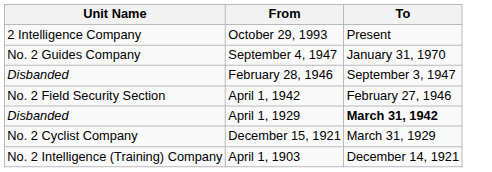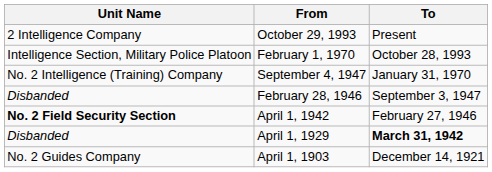+ row: Intelligence Section, Military Police Platoon | February 1, 1970 | October 28, 1993
September 4, 1947 | Unit Name: No. 2 Guides Company -> No. 2 Intelligence (Training) Company
April 1, 1942 | Unit Name: normal -> bold
- row: No. 2 Cyclist Company | December 15, 1921 | March 31, 1929
April 1, 1903 | Unit Name: No. 2 Intelligence (Training) Company -> No. 2 Guides Company
